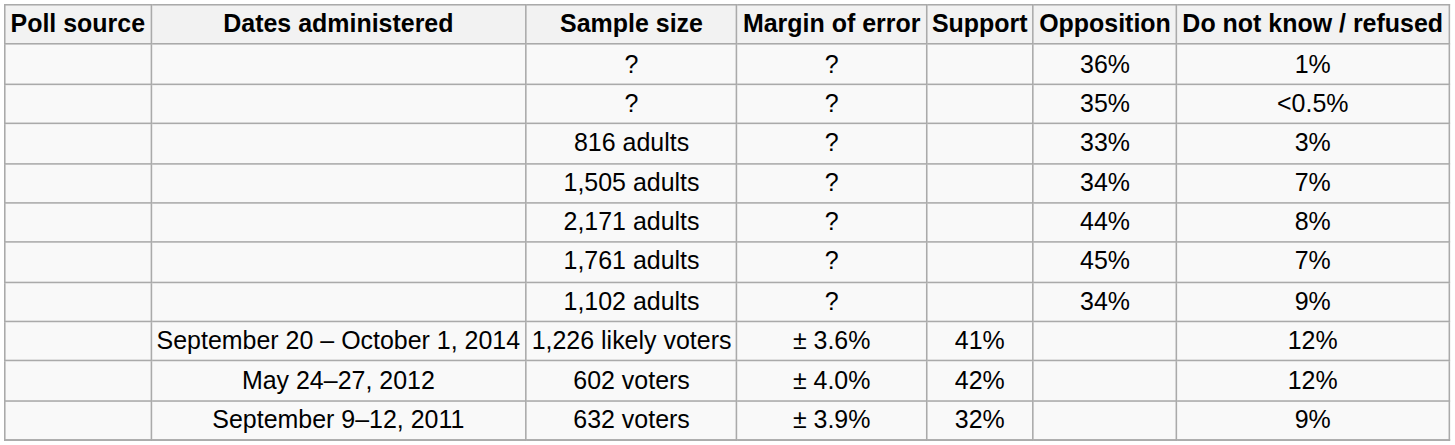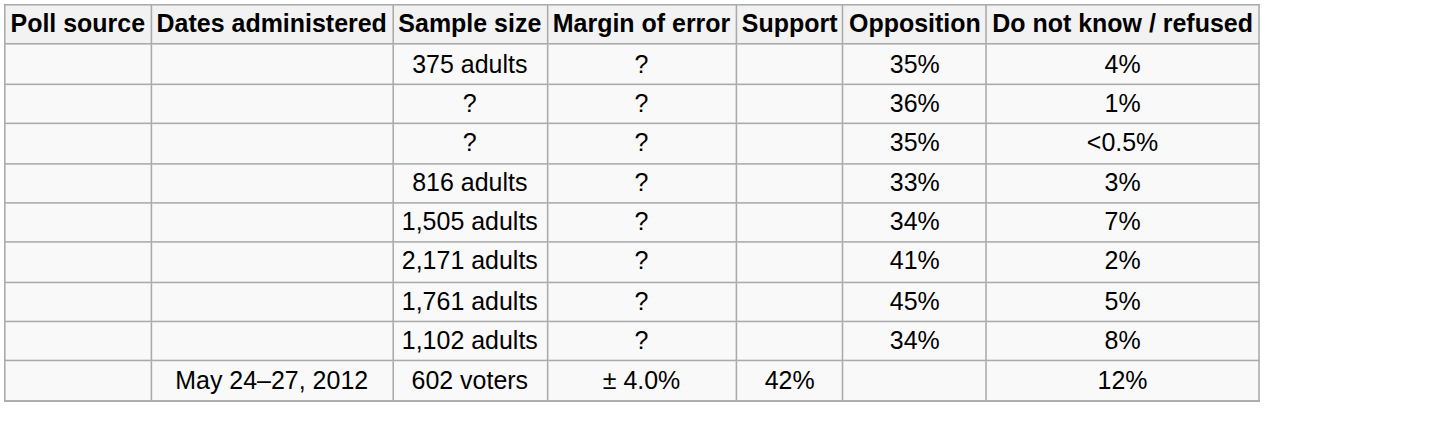+ row: 375 adults | ? | 35% | 4%
2,171 adults | Opposition: 44% -> 41%
2,171 adults | Do not know / refused: 8% -> 2%
1,761 adults | Do not know / refused: 7% -> 5%
1,102 adults | Do not know / refused: 9% -> 8%
- row: September 20 – October 1, 2014 | 1,226 likely voters | ± 3.6% | 41% | 12%
- row: September 9–12, 2011 | 632 voters | ± 3.9% | 32% | 9%
